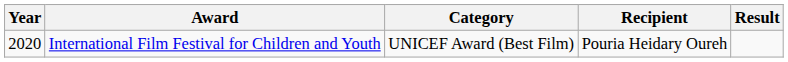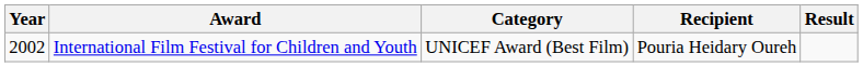International Film Festival for Children and Youth | Year: 2020 -> 2002
